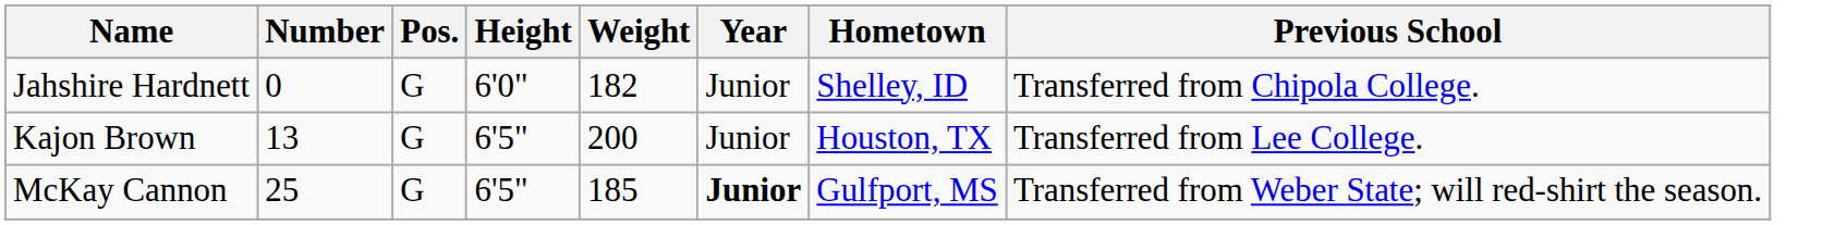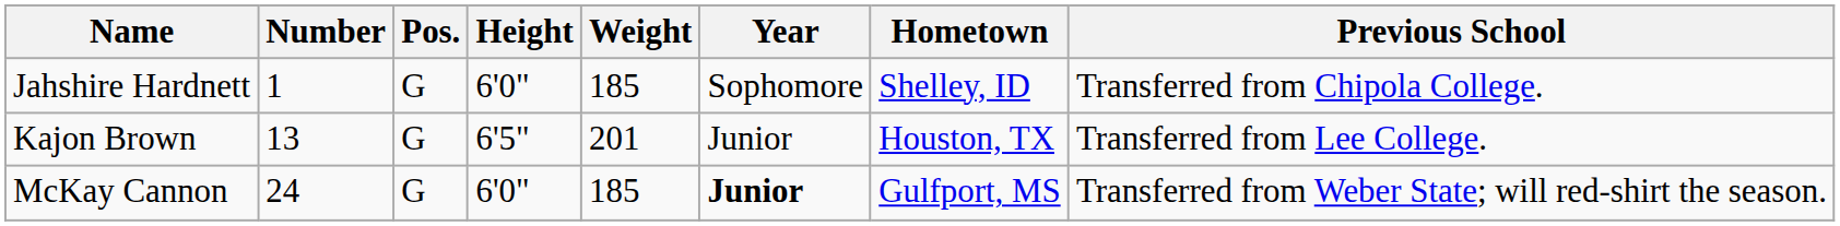Jahshire Hardnett | Number: 0 -> 1
Jahshire Hardnett | Weight: 182 -> 185
Jahshire Hardnett | Year: Junior -> Sophomore
Kajon Brown | Weight: 200 -> 201
McKay Cannon | Number: 25 -> 24
McKay Cannon | Height: 6'5" -> 6'0"
